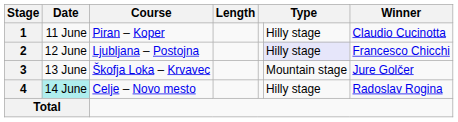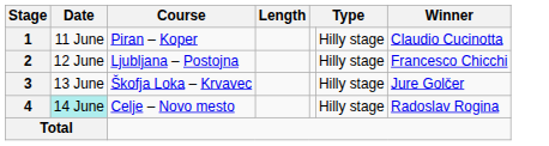2 | column 6: lavender background -> no background
3 | column 6: Mountain stage -> Hilly stage
